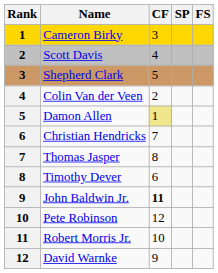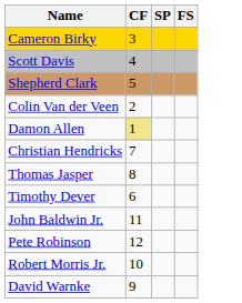- column: Rank | 1 | 2 | 3 | 4 | 5 | 6 | 7 | 8 | 9 | 10 | 11 | 12
John Baldwin Jr. | CF: bold -> normal
